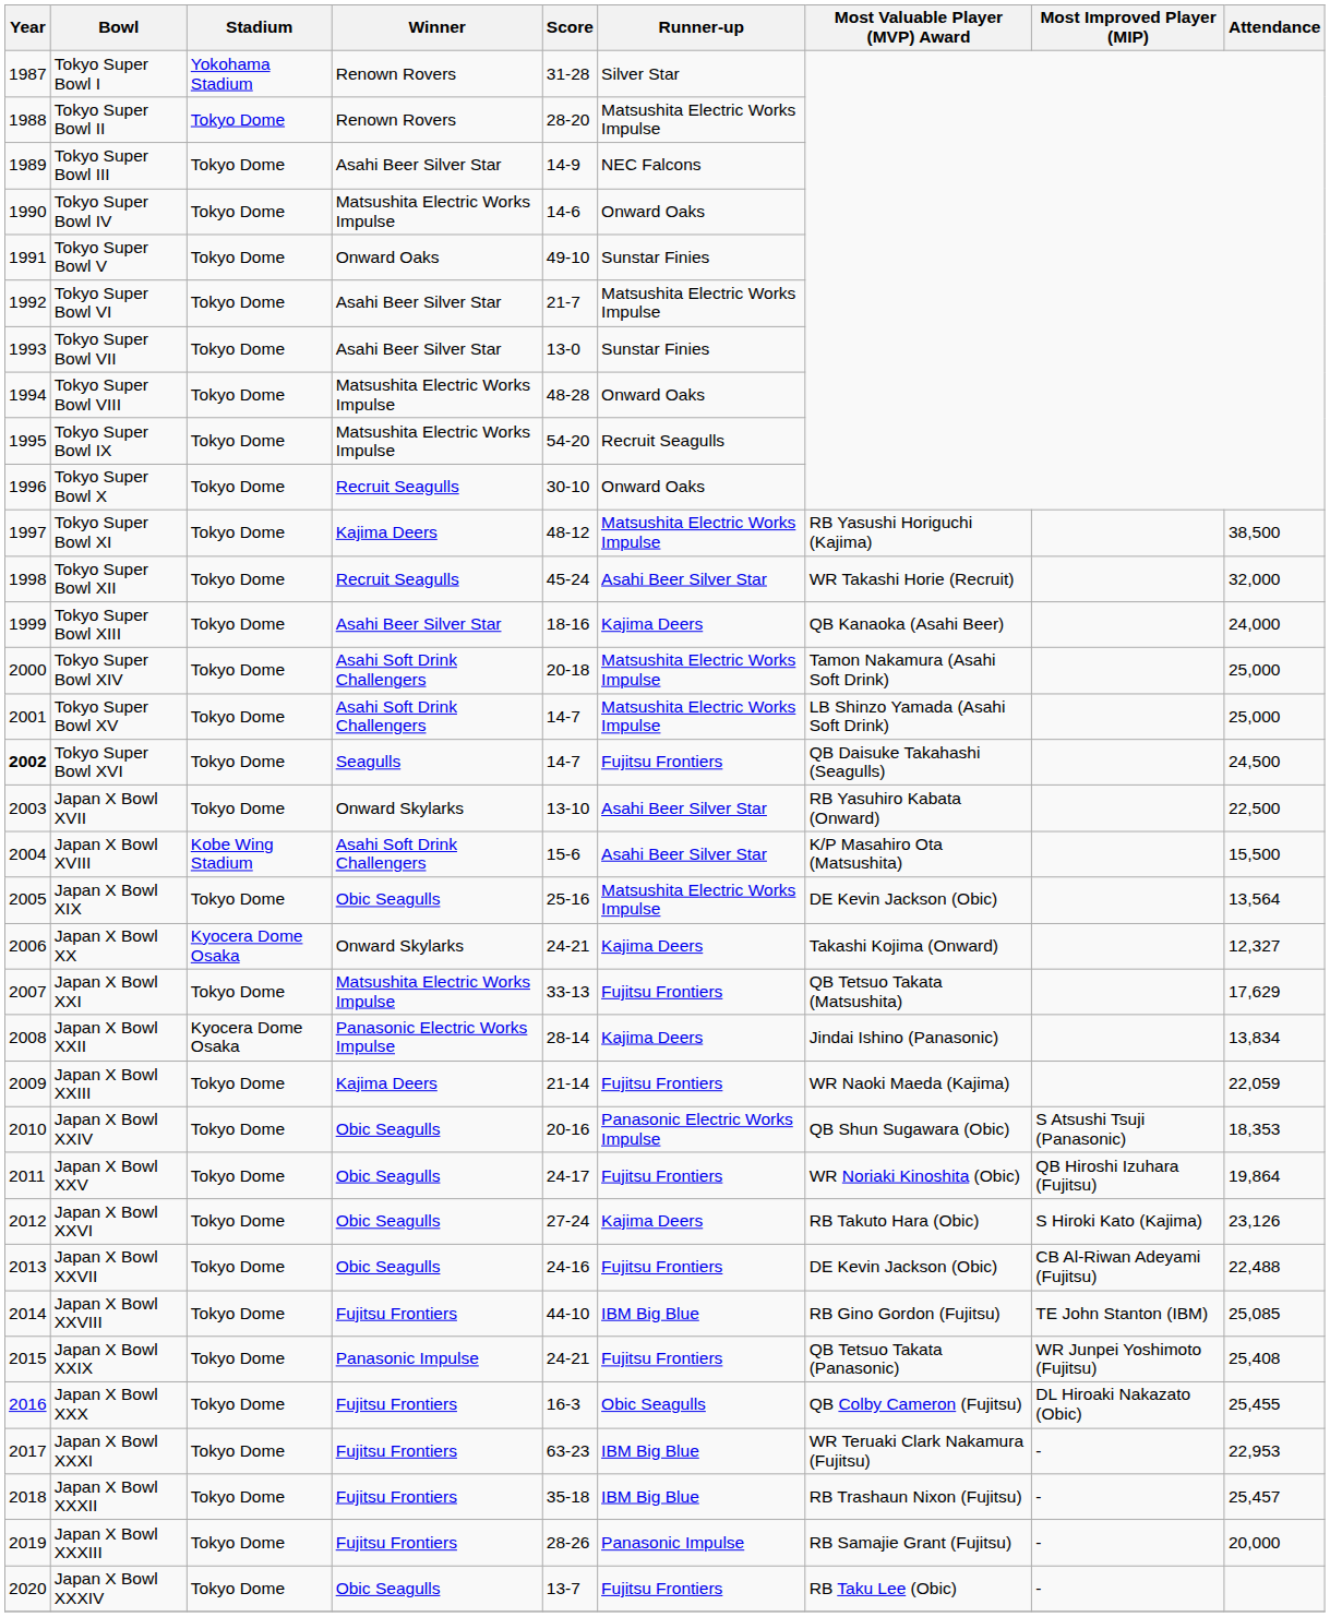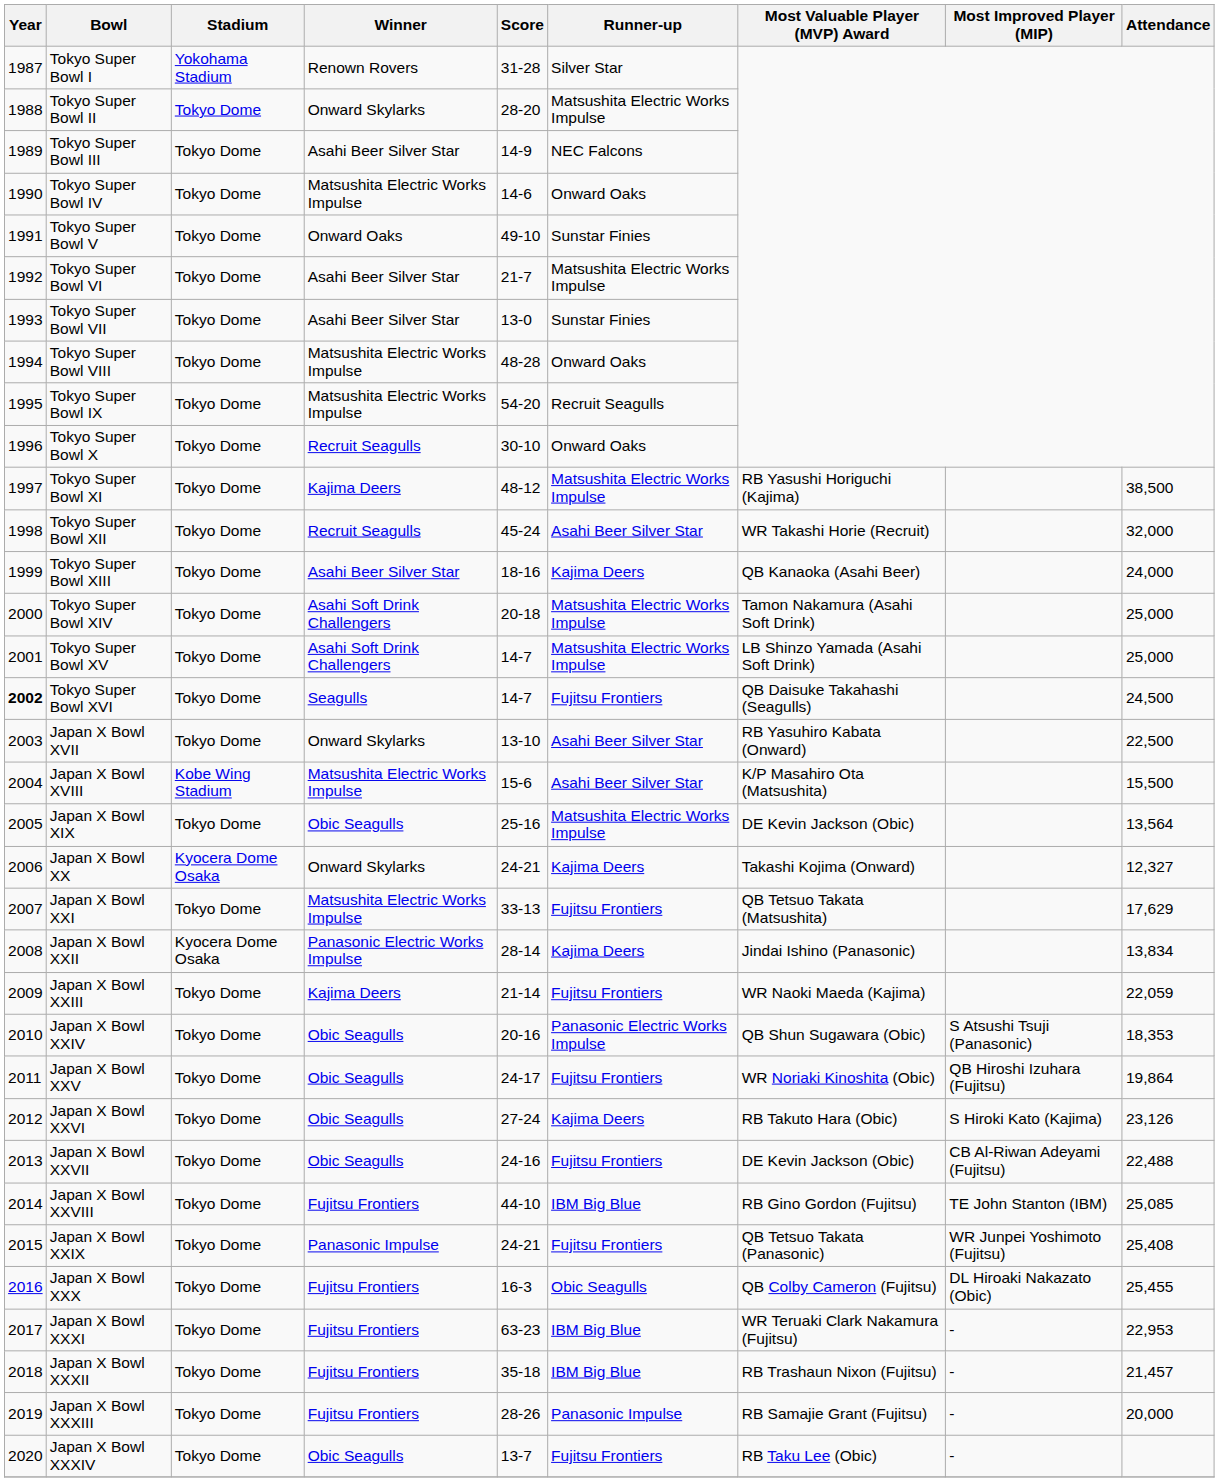Tokyo Super Bowl II | Winner: Renown Rovers -> Onward Skylarks
Japan X Bowl XVIII | Winner: Asahi Soft Drink Challengers -> Matsushita Electric Works Impulse
Japan X Bowl XXXII | Attendance: 25,457 -> 21,457
